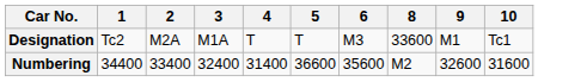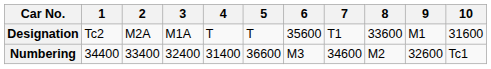+ column: 7 | T1 | 34600
Designation | 6: M3 -> 35600
Designation | 10: Tc1 -> 31600
Numbering | 6: 35600 -> M3
Numbering | 10: 31600 -> Tc1
